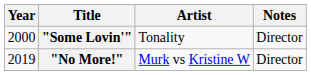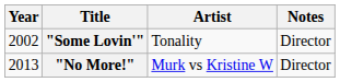"Some Lovin'" | Year: 2000 -> 2002
"No More!" | Year: 2019 -> 2013
